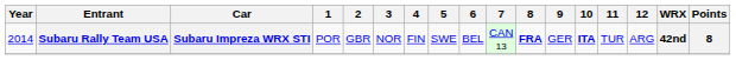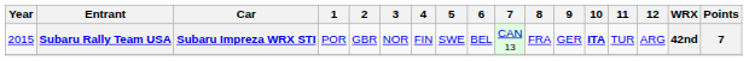Subaru Rally Team USA | Year: 2014 -> 2015
Subaru Rally Team USA | 8: bold -> normal
Subaru Rally Team USA | Points: 8 -> 7
